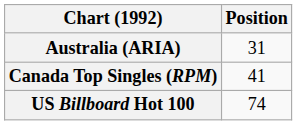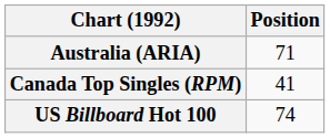Australia (ARIA) | Position: 31 -> 71
